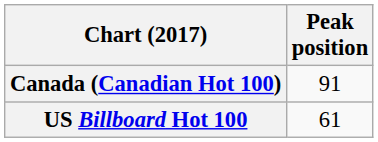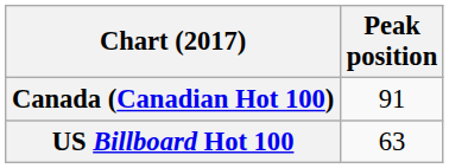US Billboard Hot 100 | Peak position: 61 -> 63
